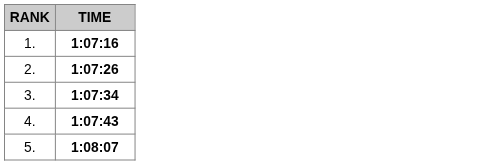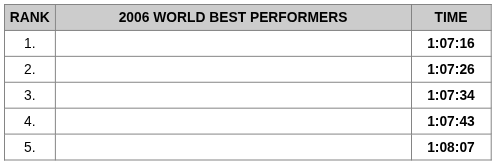+ column: 2006 WORLD BEST PERFORMERS
